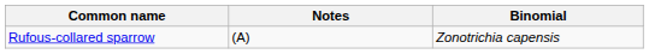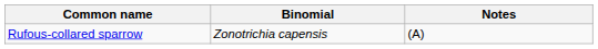columns swapped: Binomial <-> Notes
